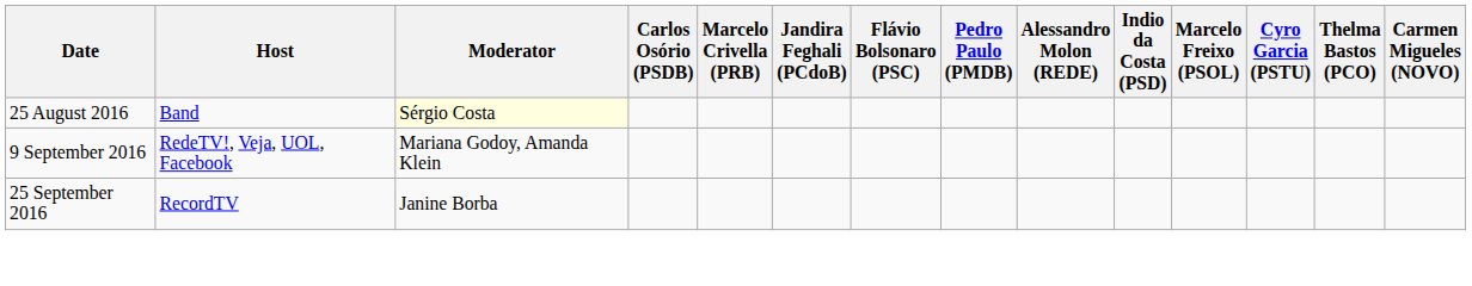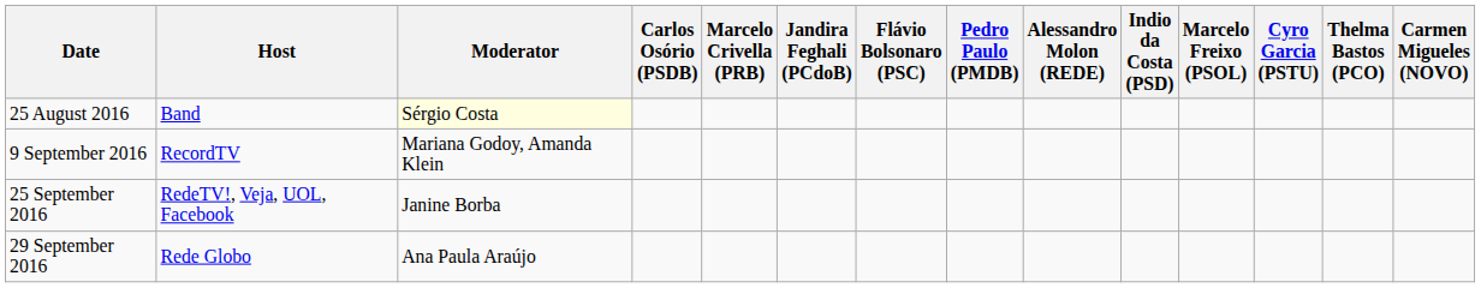9 September 2016 | Host: RedeTV!, Veja, UOL, Facebook -> RecordTV
25 September 2016 | Host: RecordTV -> RedeTV!, Veja, UOL, Facebook
+ row: 29 September 2016 | Rede Globo | Ana Paula Araújo
